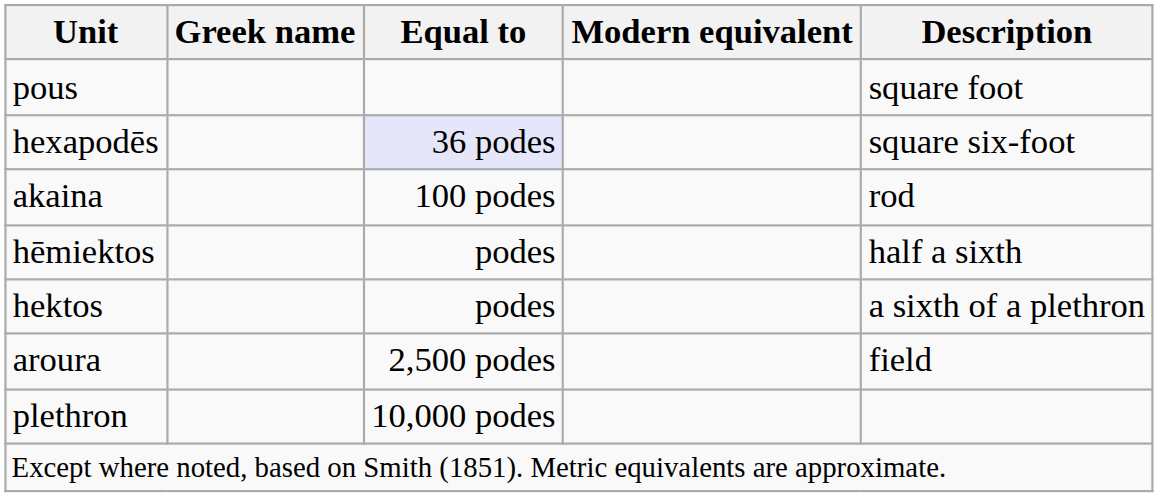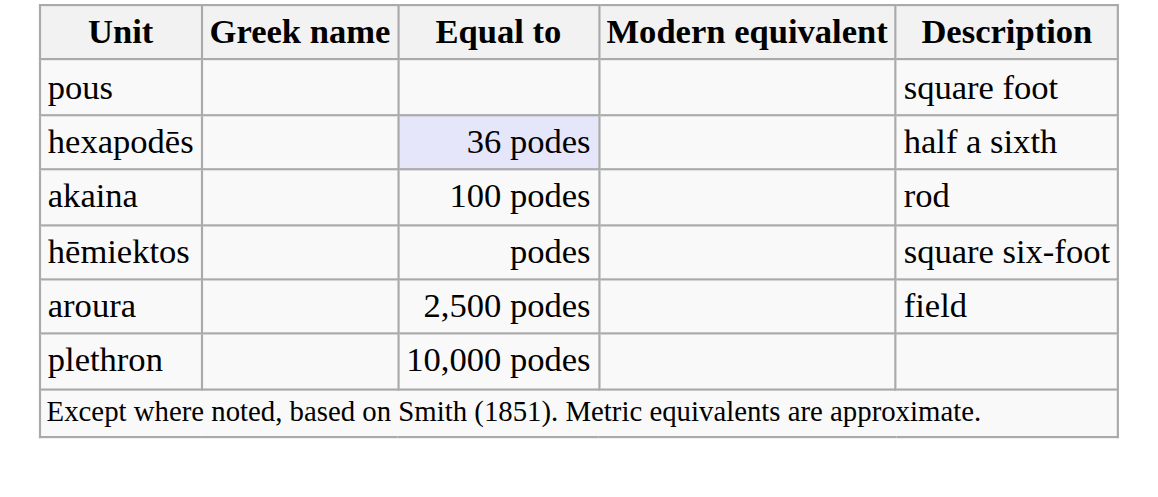hexapodēs | Description: square six-foot -> half a sixth
hēmiektos | Description: half a sixth -> square six-foot
- row: hektos | podes | a sixth of a plethron
